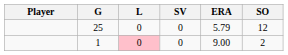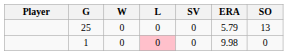+ column: W | 0 | 0
25 | SO: 12 -> 13
1 | ERA: 9.00 -> 9.98
1 | SO: 2 -> 0
